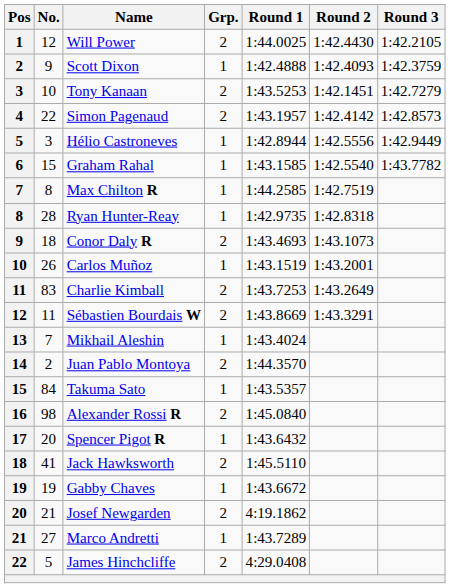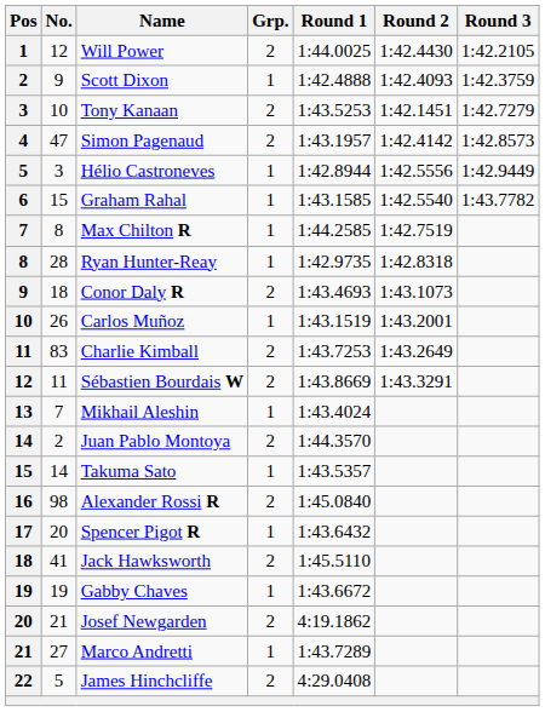Simon Pagenaud | No.: 22 -> 47
Takuma Sato | No.: 84 -> 14
